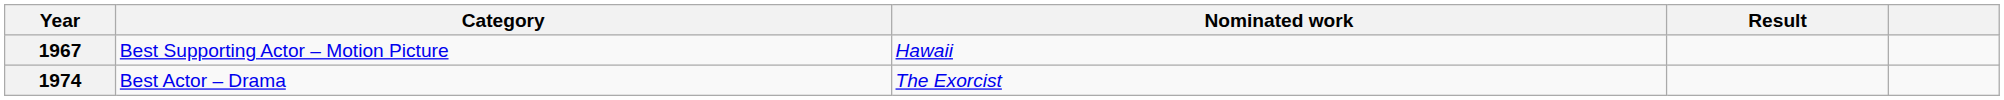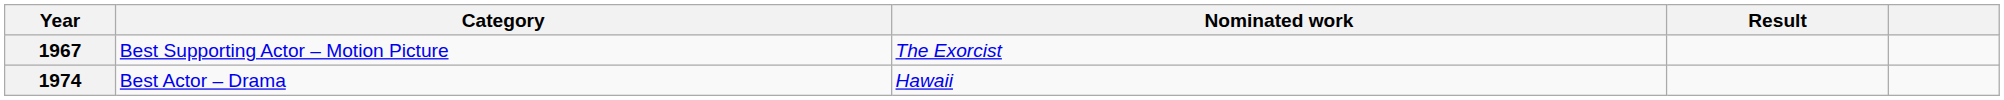1967 | Nominated work: Hawaii -> The Exorcist
1974 | Nominated work: The Exorcist -> Hawaii
